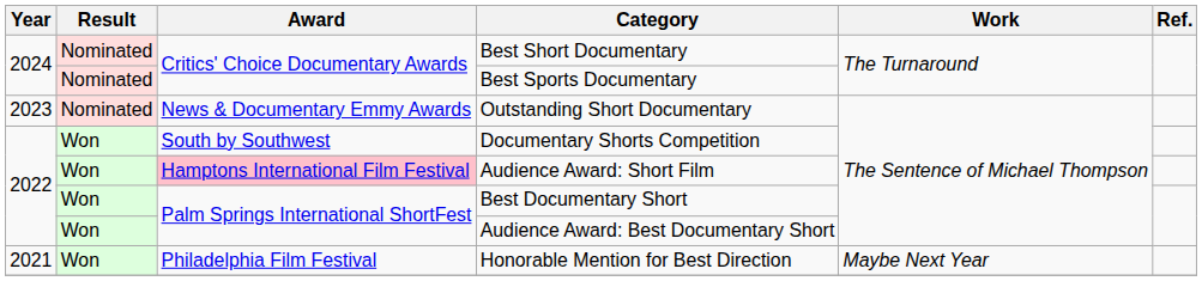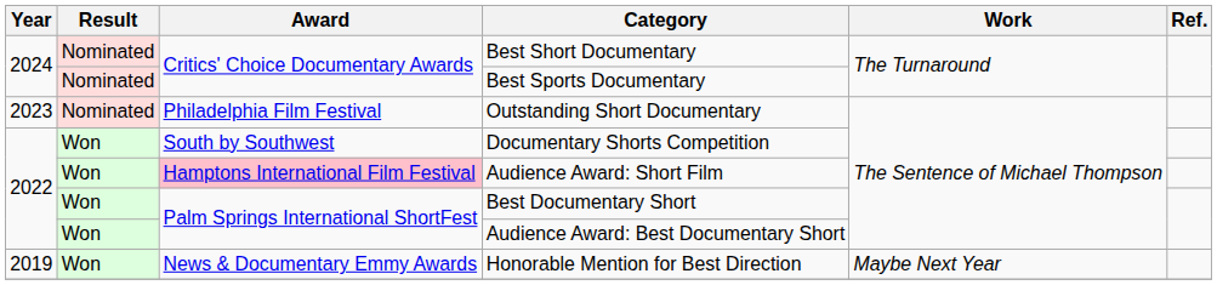Outstanding Short Documentary | Award: News & Documentary Emmy Awards -> Philadelphia Film Festival
Honorable Mention for Best Direction | Year: 2021 -> 2019
Honorable Mention for Best Direction | Award: Philadelphia Film Festival -> News & Documentary Emmy Awards
